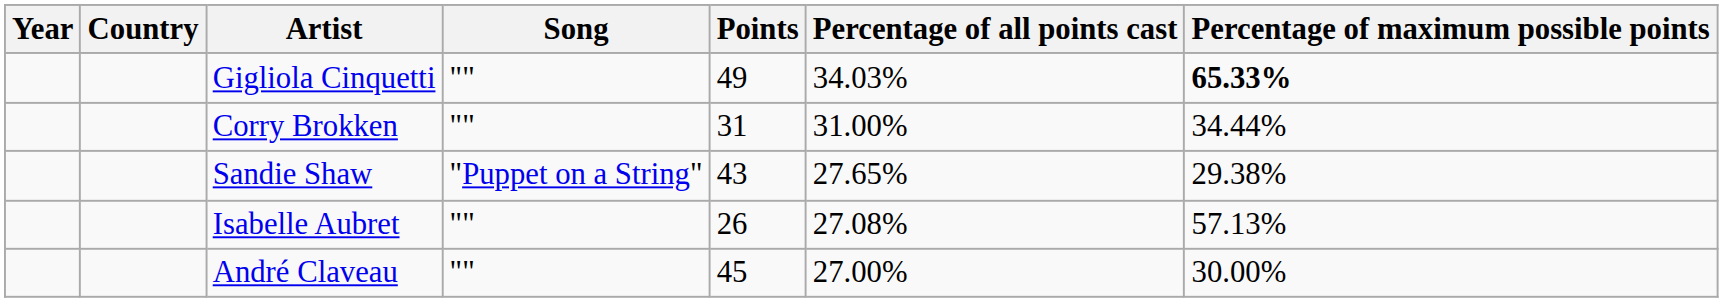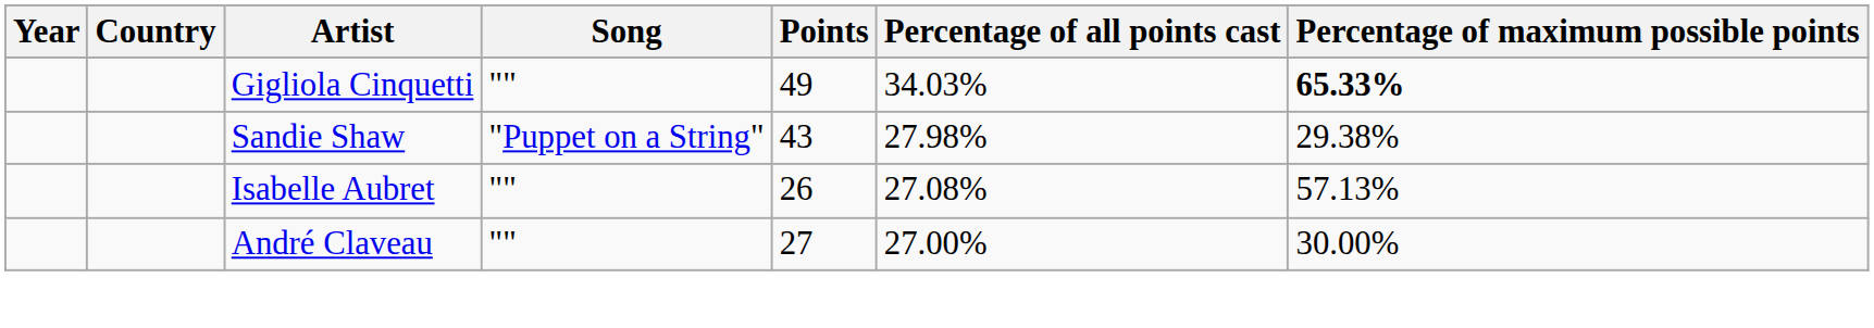- row: Corry Brokken | "" | 31 | 31.00% | 34.44%
Sandie Shaw | Percentage of all points cast: 27.65% -> 27.98%
André Claveau | Points: 45 -> 27
